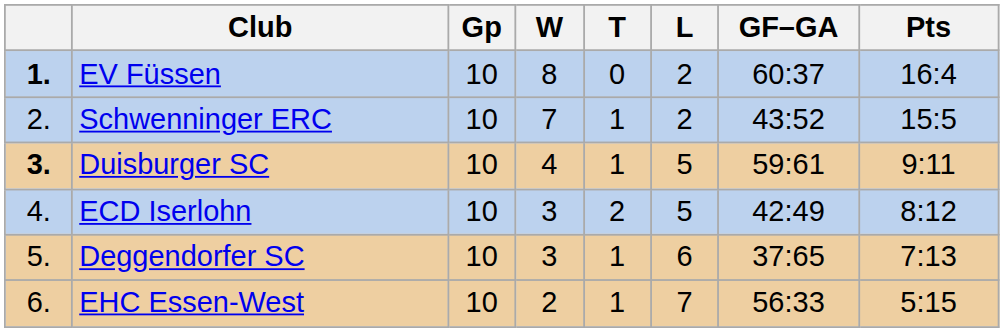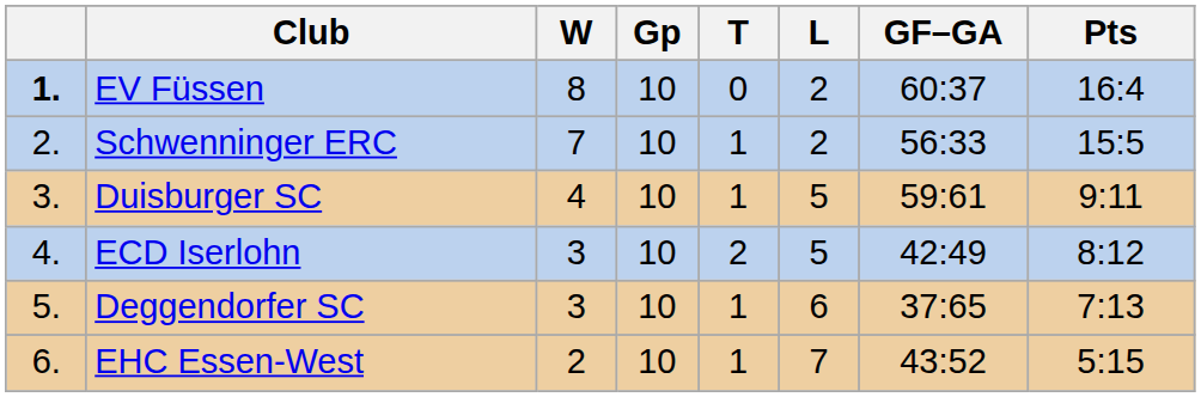columns swapped: Gp <-> W
Schwenninger ERC | GF–GA: 43:52 -> 56:33
Duisburger SC | column 1: bold -> normal
EHC Essen-West | GF–GA: 56:33 -> 43:52
